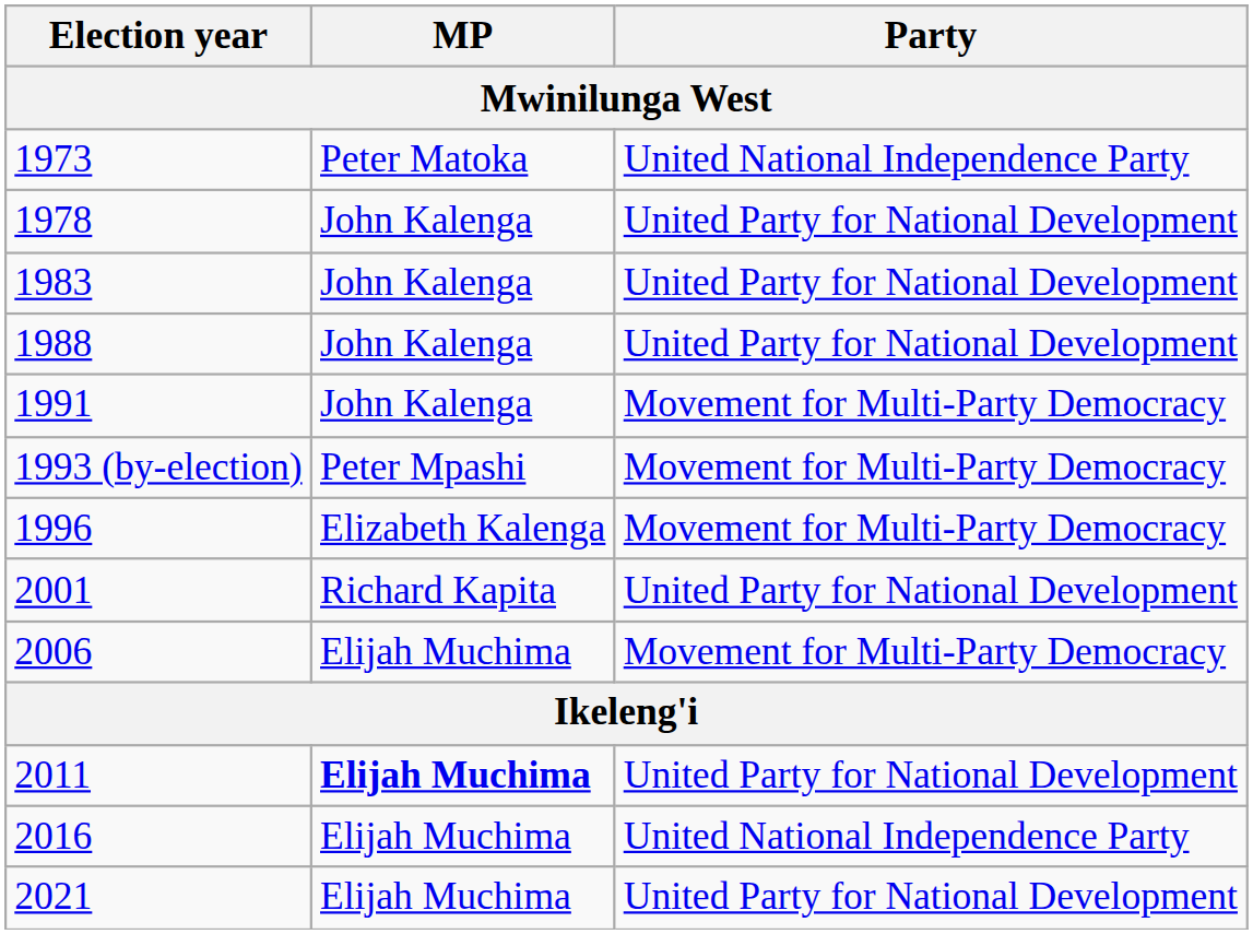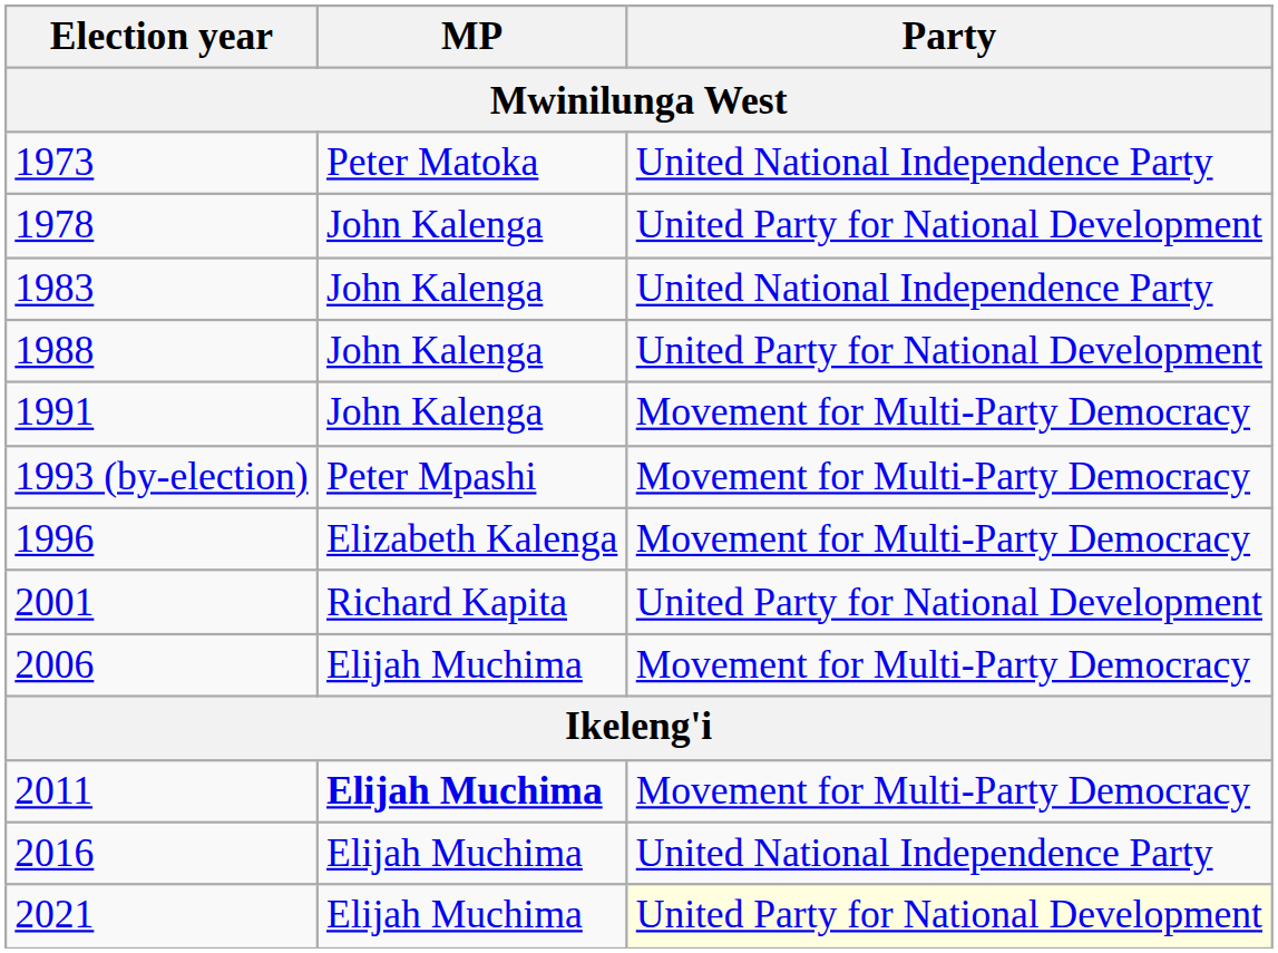1983 | Party: United Party for National Development -> United National Independence Party
2011 | Party: United Party for National Development -> Movement for Multi-Party Democracy
2021 | Party: no background -> lightyellow background
